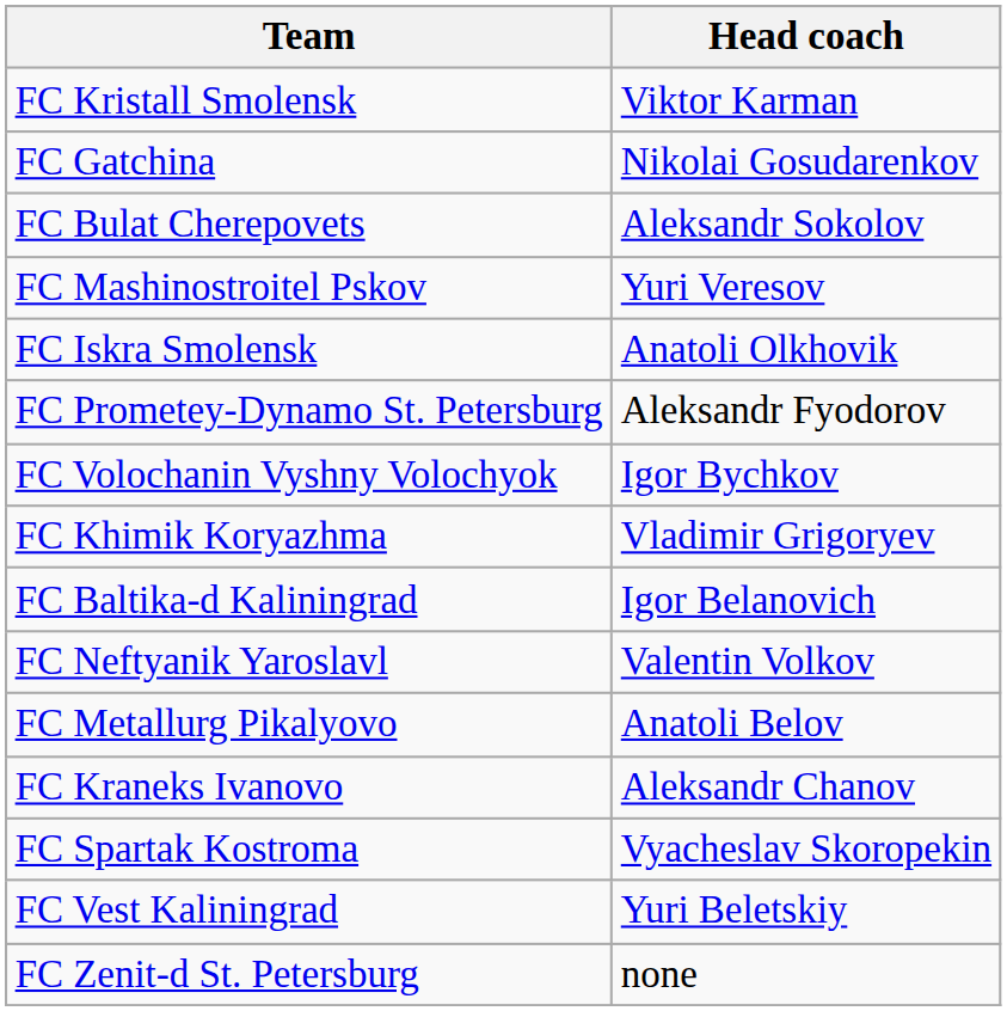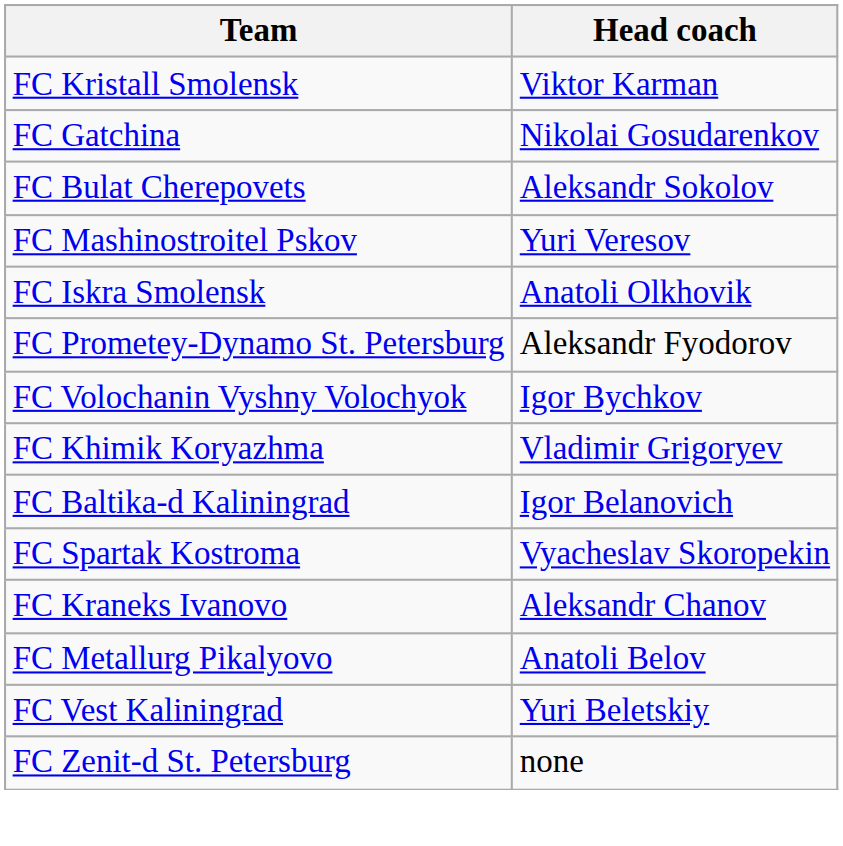- row: FC Neftyanik Yaroslavl | Valentin Volkov
rows swapped: FC Spartak Kostroma <-> FC Metallurg Pikalyovo
